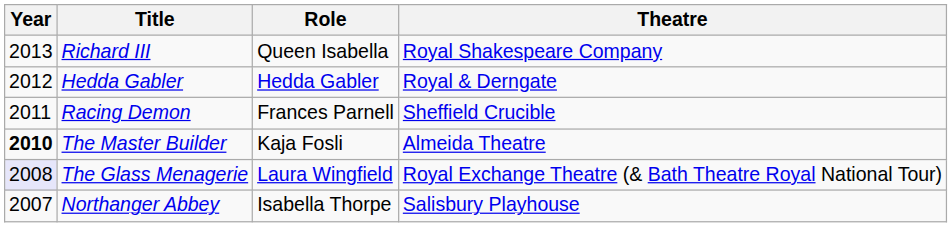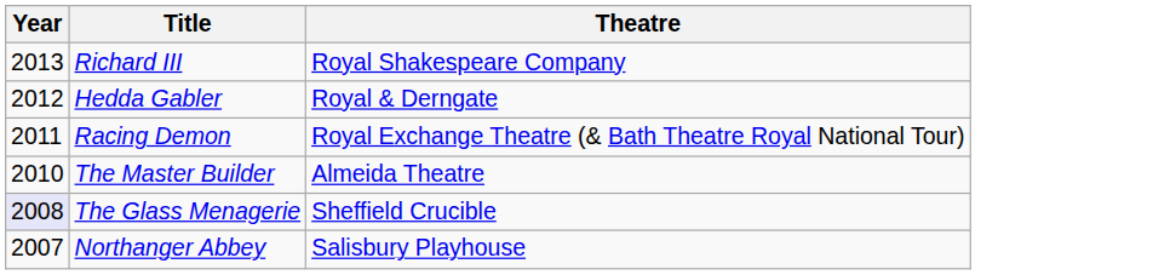- column: Role | Queen Isabella | Hedda Gabler | Frances Parnell | Kaja Fosli | Laura Wingfield | Isabella Thorpe
Racing Demon | Theatre: Sheffield Crucible -> Royal Exchange Theatre (& Bath Theatre Royal National Tour)
The Master Builder | Year: bold -> normal
The Glass Menagerie | Theatre: Royal Exchange Theatre (& Bath Theatre Royal National Tour) -> Sheffield Crucible
